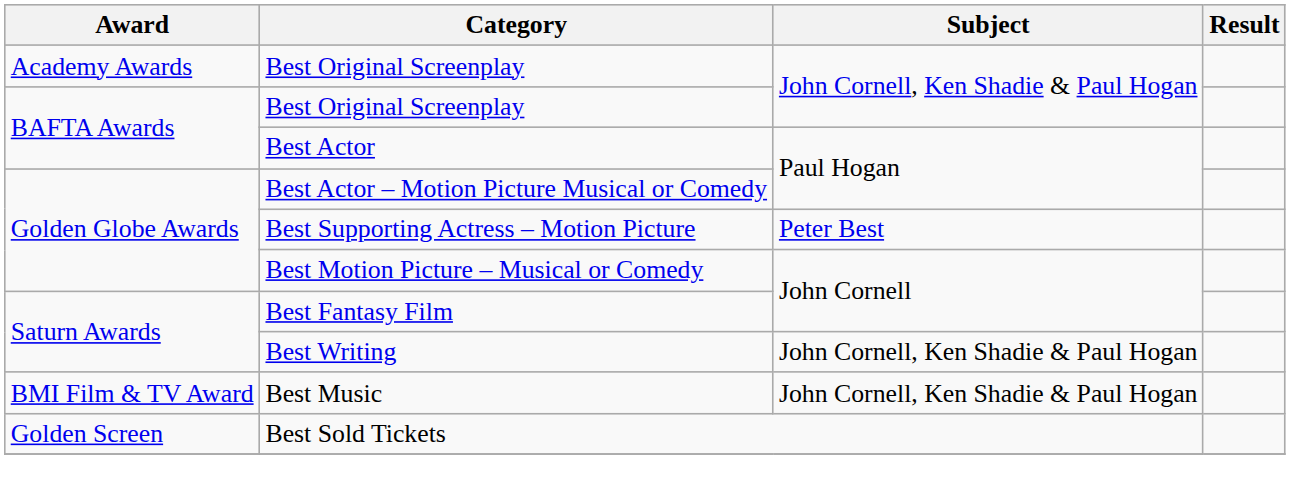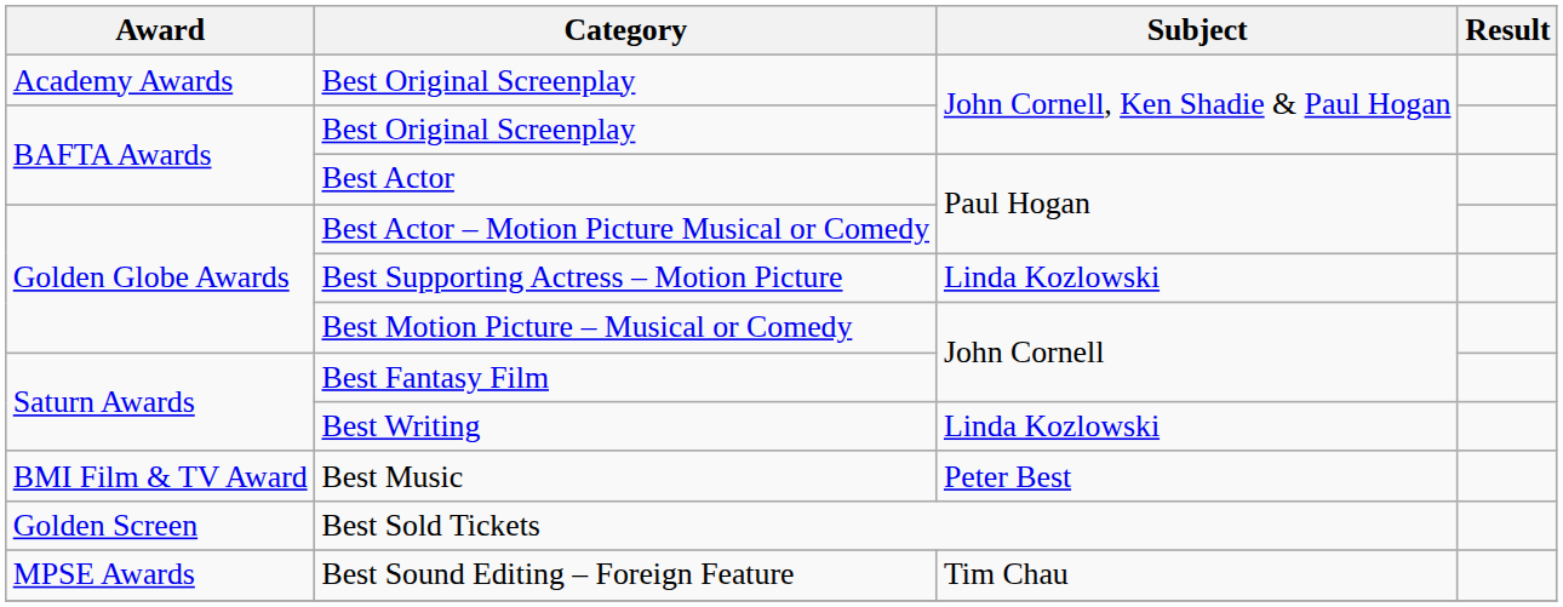Best Supporting Actress – Motion Picture | Subject: Peter Best -> Linda Kozlowski
Best Writing | Subject: John Cornell, Ken Shadie & Paul Hogan -> Linda Kozlowski
Best Music | Subject: John Cornell, Ken Shadie & Paul Hogan -> Peter Best
+ row: MPSE Awards | Best Sound Editing – Foreign Feature | Tim Chau
